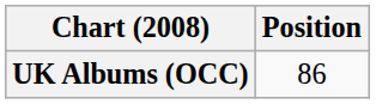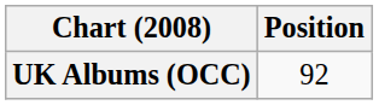UK Albums (OCC) | Position: 86 -> 92
